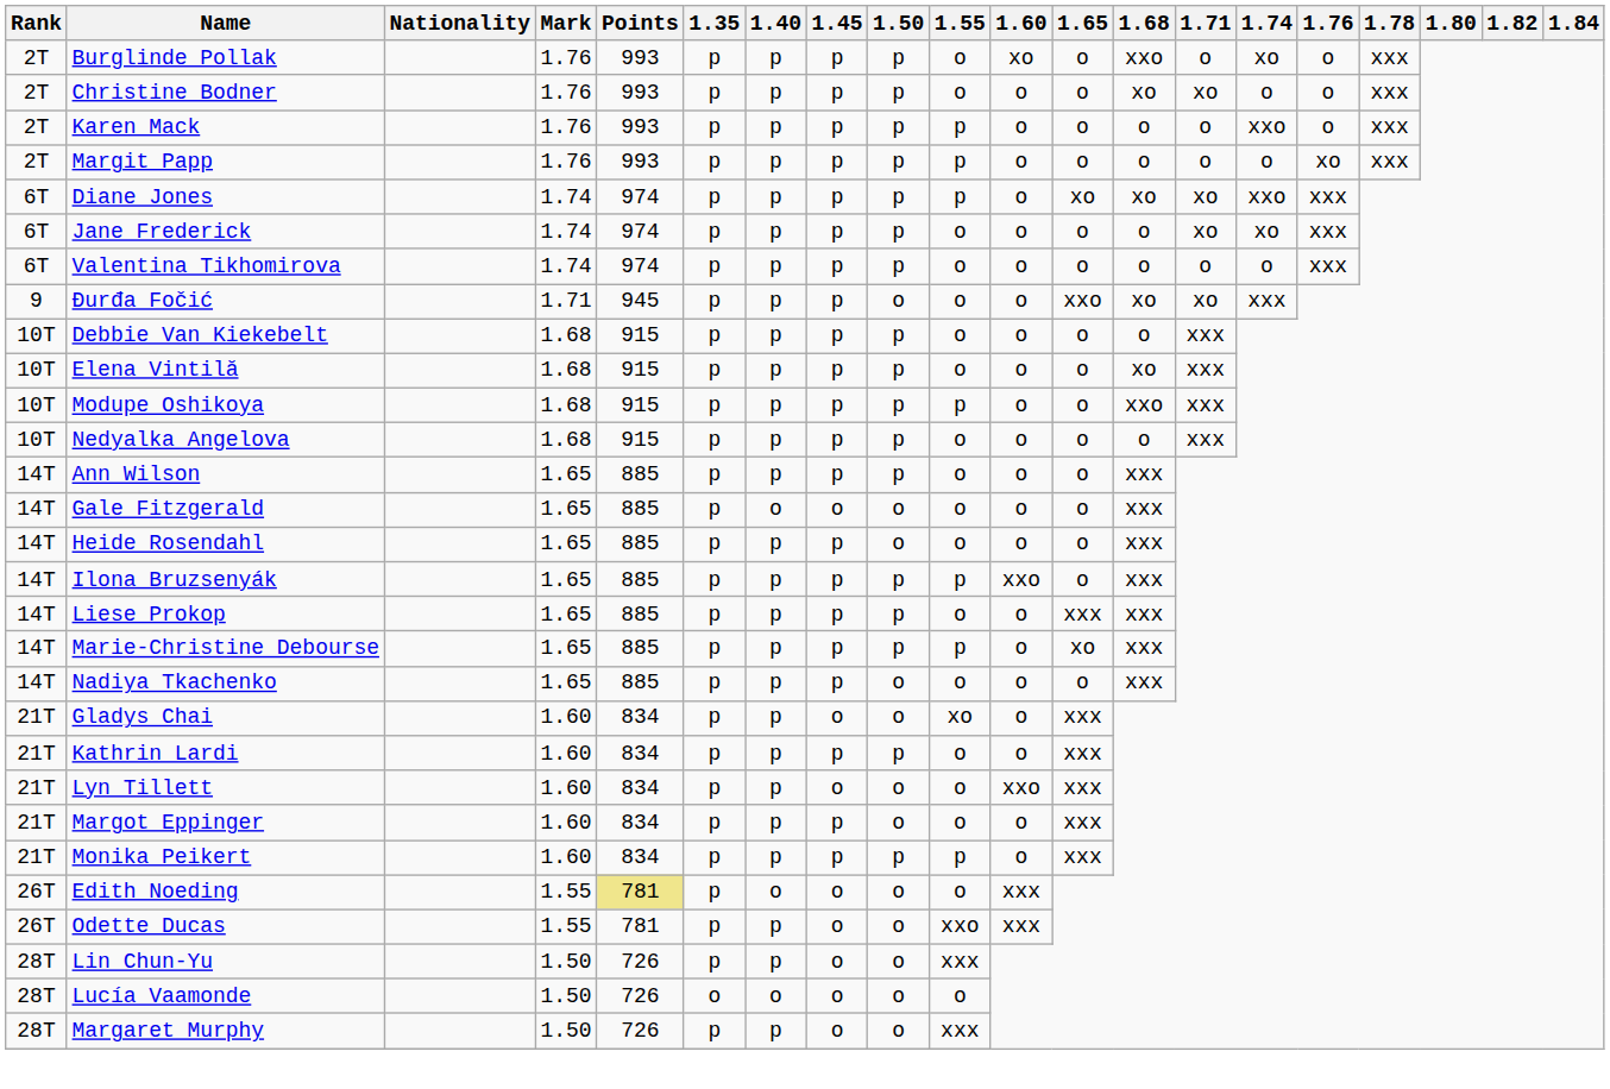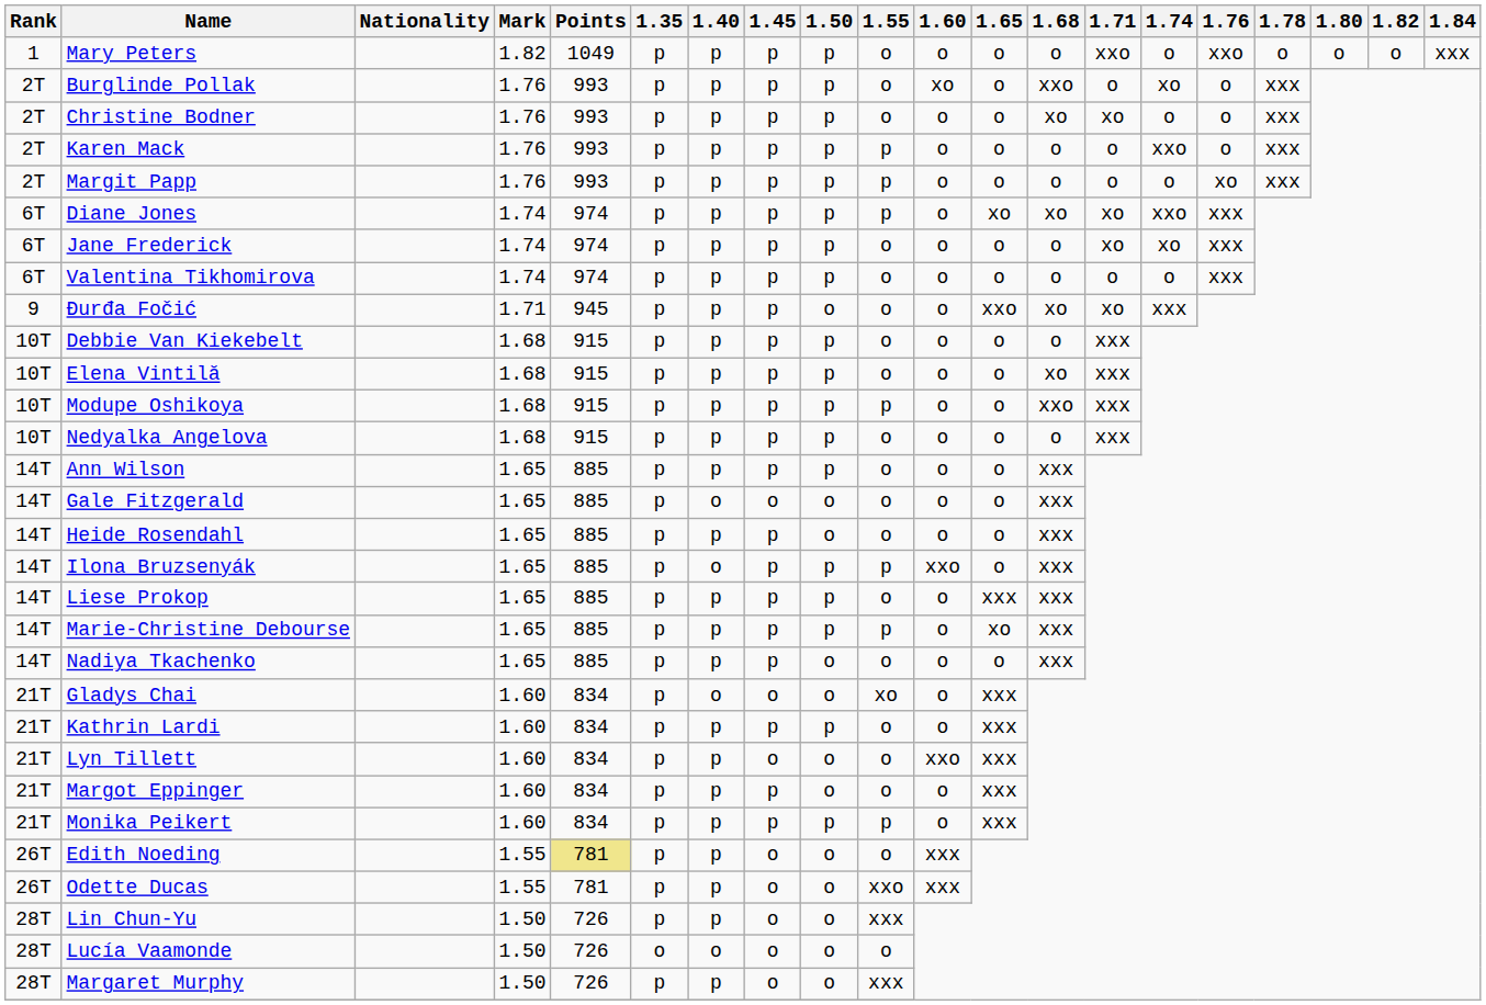+ row: 1 | Mary Peters | 1.82 | 1049 | p | p | p | p | o | o | o | o | xxo | o | xxo | o | o | o | xxx
Ilona Bruzsenyák | 1.40: p -> o
Gladys Chai | 1.40: p -> o
Edith Noeding | 1.40: o -> p
